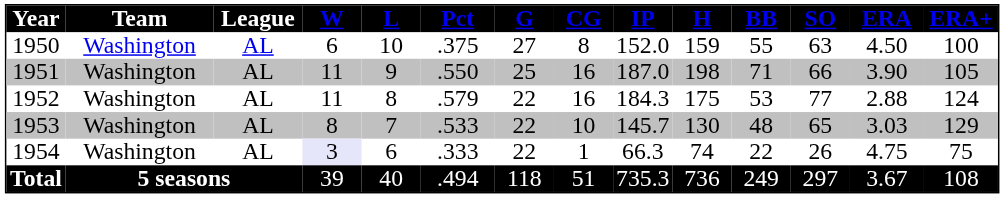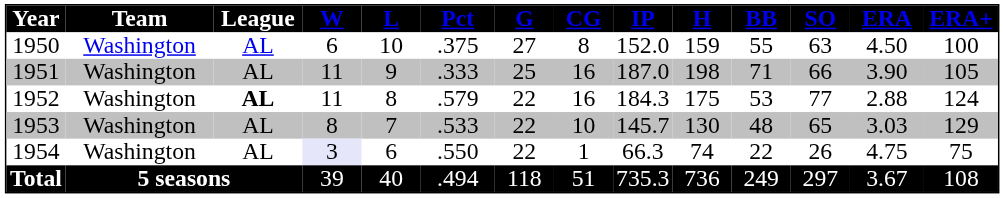1951 | Pct: .550 -> .333
1952 | League: normal -> bold
1954 | Pct: .333 -> .550
